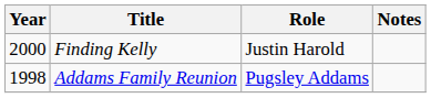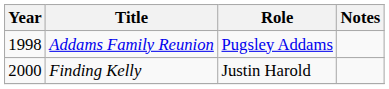rows swapped: Addams Family Reunion <-> Finding Kelly
